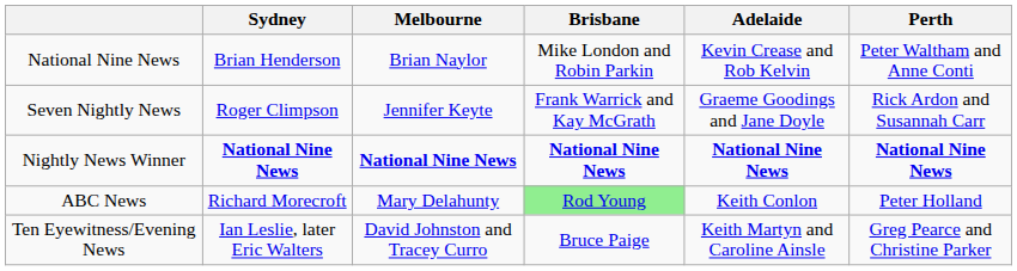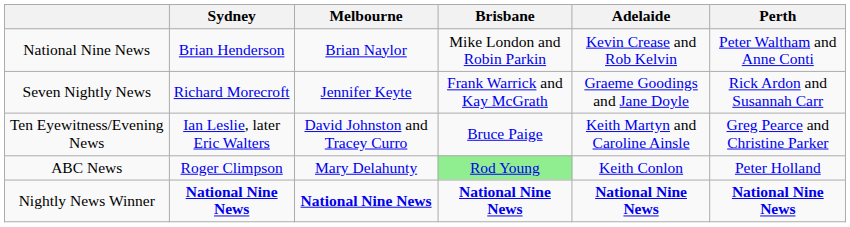Seven Nightly News | Sydney: Roger Climpson -> Richard Morecroft
rows swapped: Ten Eyewitness/Evening News <-> Nightly News Winner
ABC News | Sydney: Richard Morecroft -> Roger Climpson
